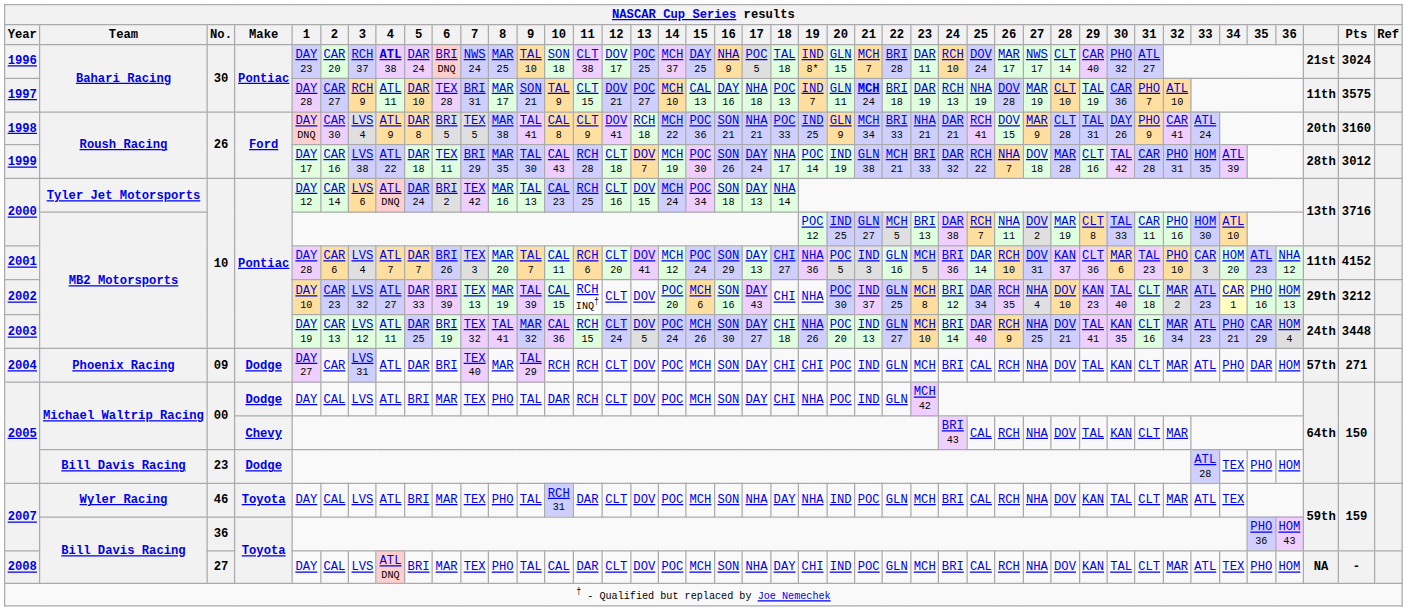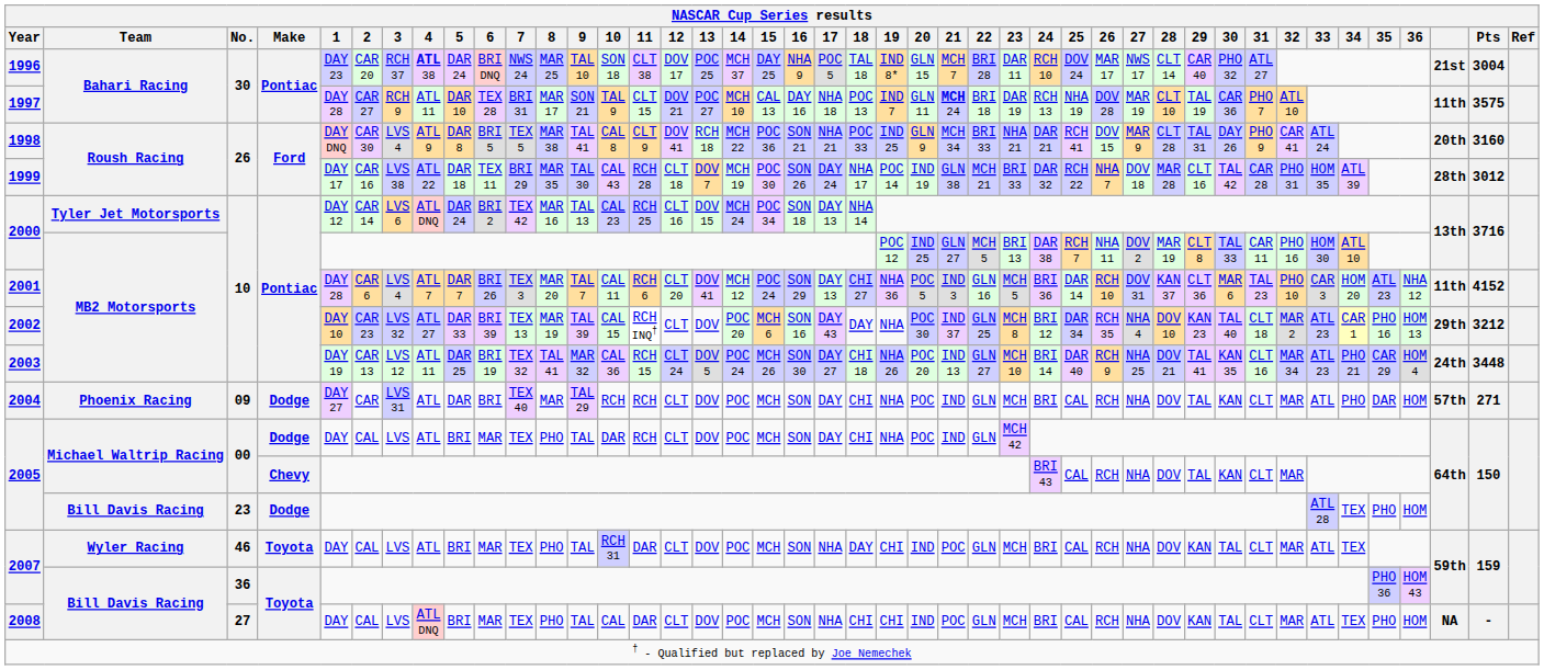1996 | Pts: 3024 -> 3004
2002 | 18: CHI -> DAY
2004 | 19: CHI -> NHA
2007 / Wyler Racing | 19: NHA -> CHI
2008 | 18: DAY -> CHI
